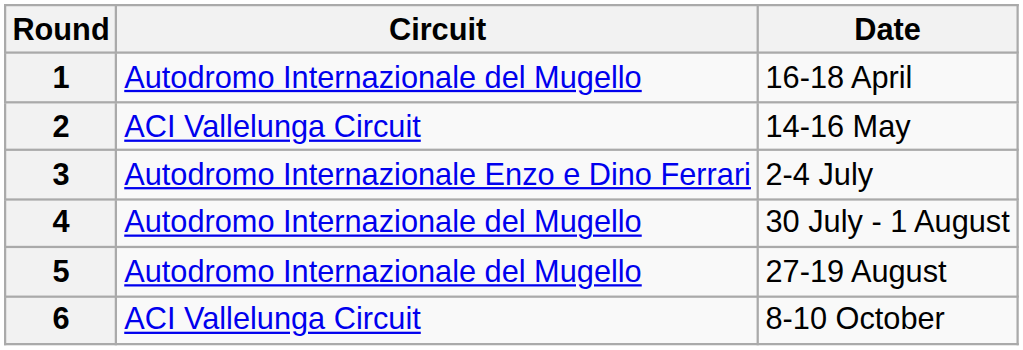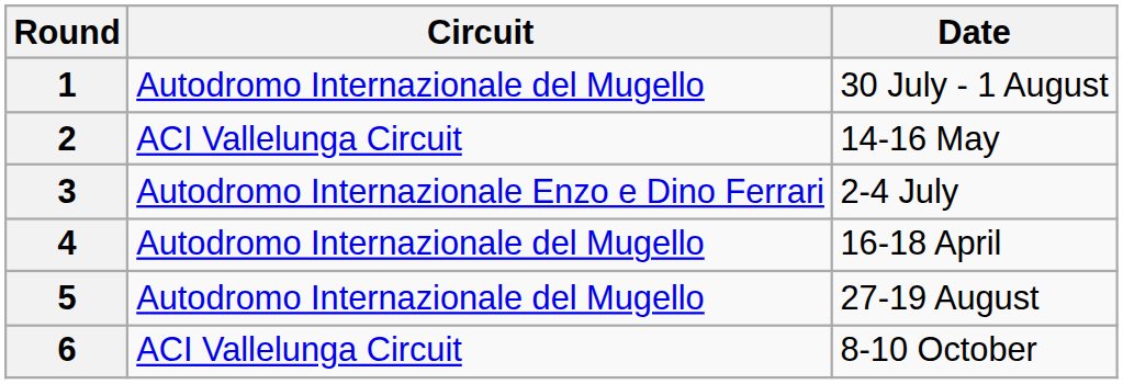1 | Date: 16-18 April -> 30 July - 1 August
4 | Date: 30 July - 1 August -> 16-18 April
